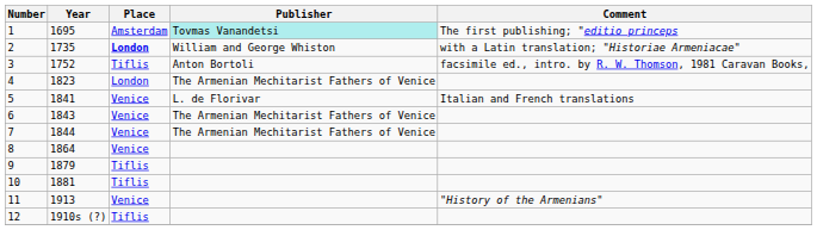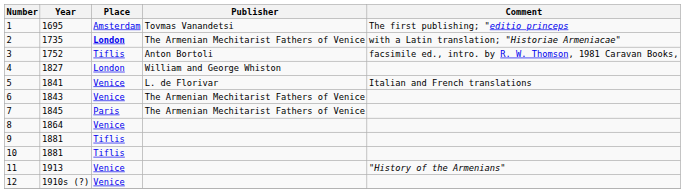1 | Publisher: paleturquoise background -> no background
2 | Publisher: William and George Whiston -> The Armenian Mechitarist Fathers of Venice
4 | Year: 1823 -> 1827
4 | Publisher: The Armenian Mechitarist Fathers of Venice -> William and George Whiston
7 | Year: 1844 -> 1845
7 | Place: Venice -> Paris
9 | Year: 1879 -> 1881
12 | Place: Tiflis -> Venice
